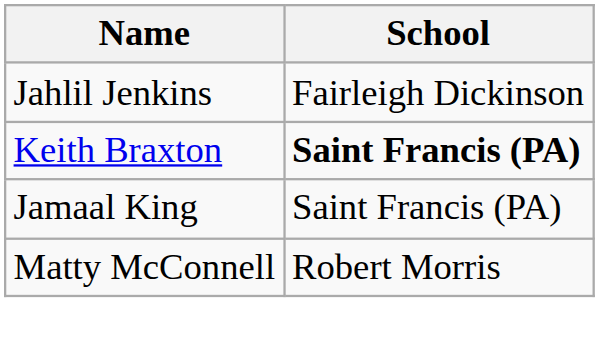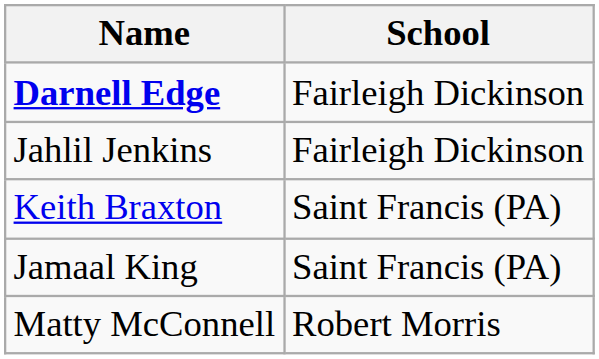+ row: Darnell Edge | Fairleigh Dickinson
Keith Braxton | School: bold -> normal
